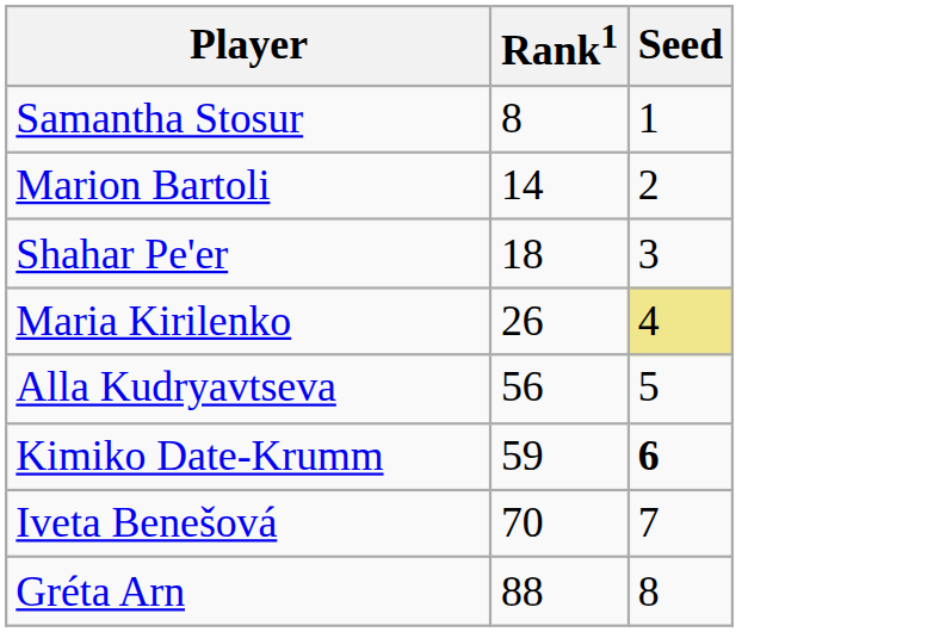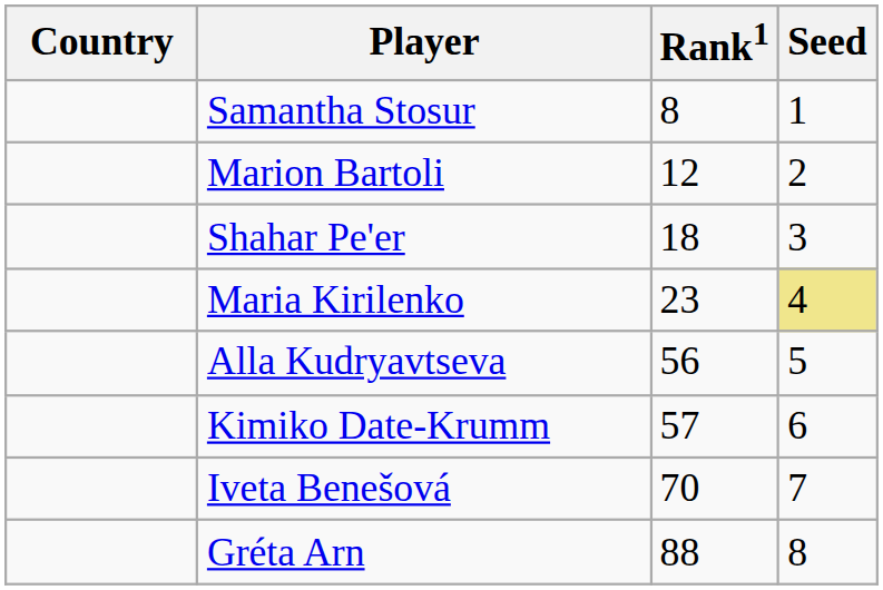+ column: Country
Marion Bartoli | Rank1: 14 -> 12
Maria Kirilenko | Rank1: 26 -> 23
Kimiko Date-Krumm | Rank1: 59 -> 57
Kimiko Date-Krumm | Seed: bold -> normal
